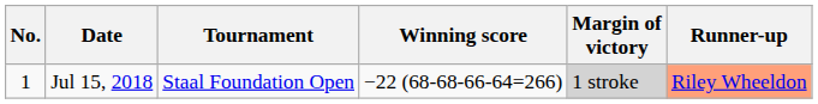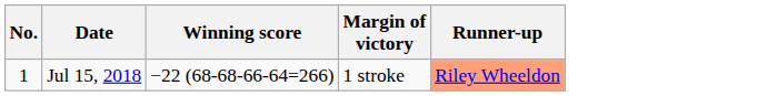- column: Tournament | Staal Foundation Open
Jul 15, 2018 | Margin of victory: lightgrey background -> no background
